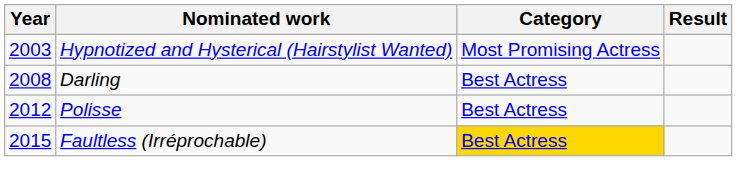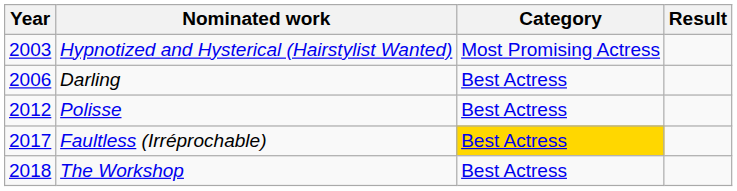Darling | Year: 2008 -> 2006
Faultless (Irréprochable) | Year: 2015 -> 2017
+ row: 2018 | The Workshop | Best Actress
